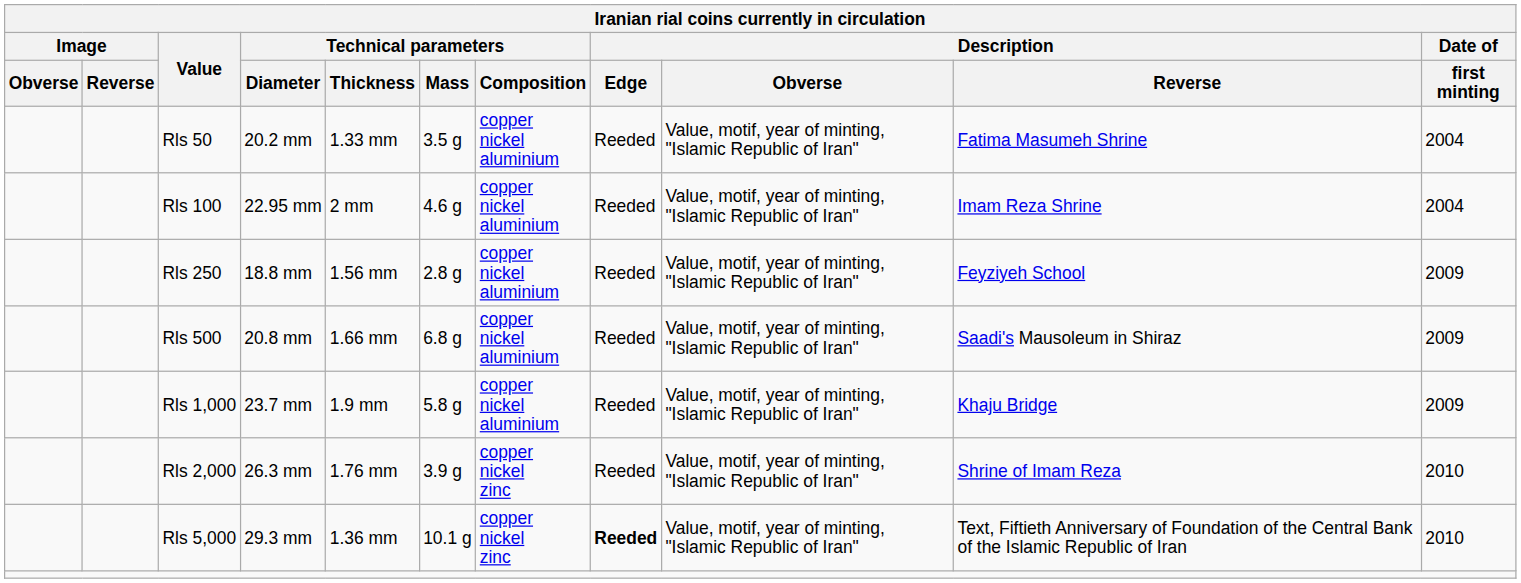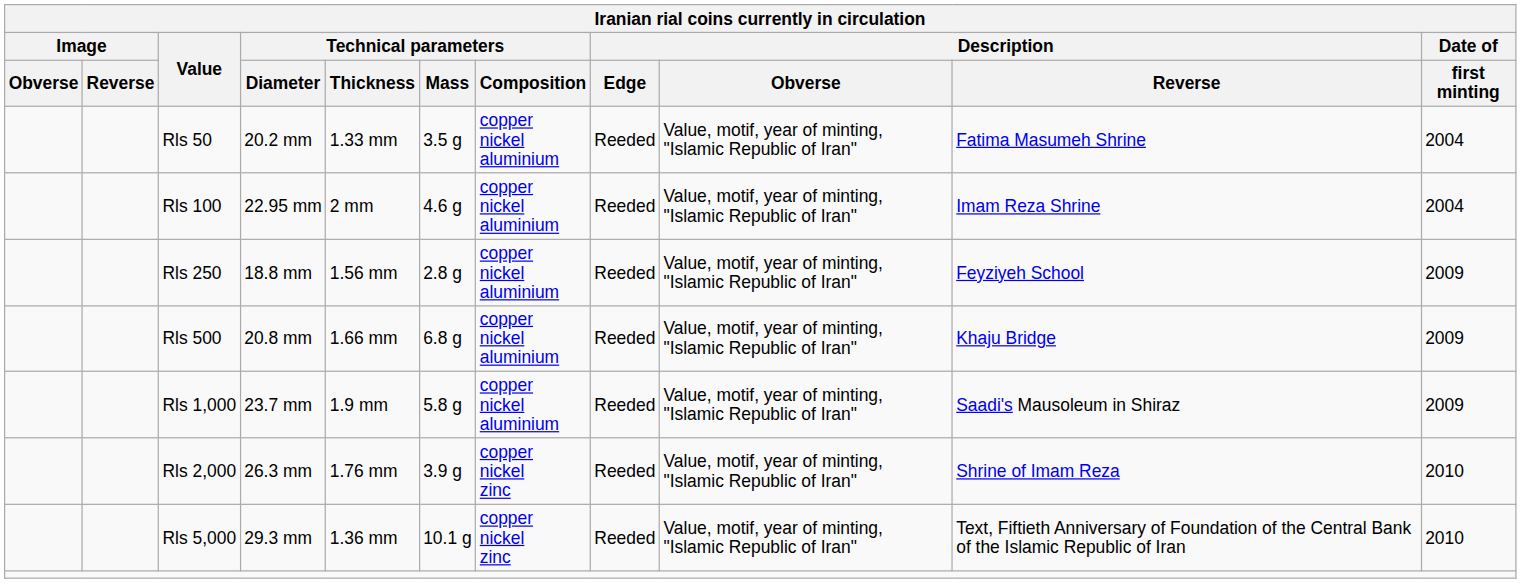Rls 500 | Description / Reverse: Saadi's Mausoleum in Shiraz -> Khaju Bridge
Rls 1,000 | Description / Reverse: Khaju Bridge -> Saadi's Mausoleum in Shiraz
Rls 5,000 | Description / Edge: bold -> normal
